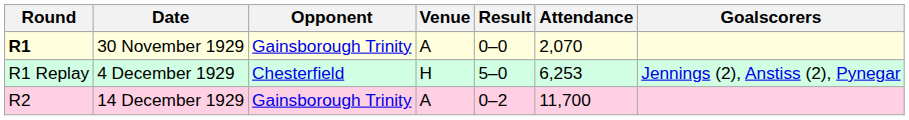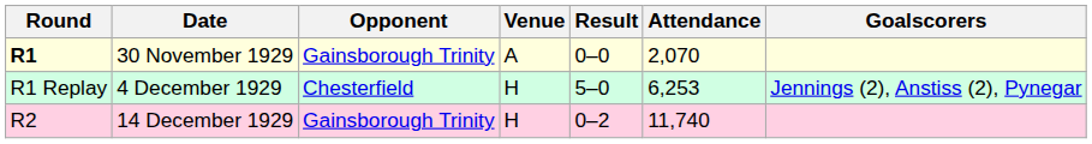14 December 1929 | Venue: A -> H
14 December 1929 | Attendance: 11,700 -> 11,740
